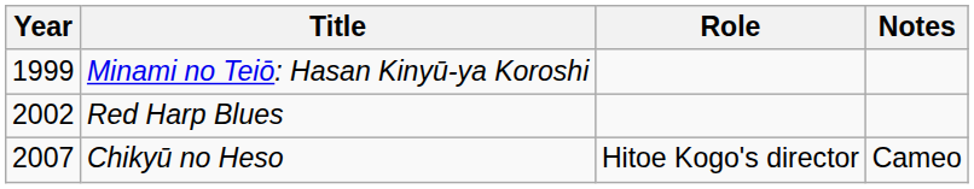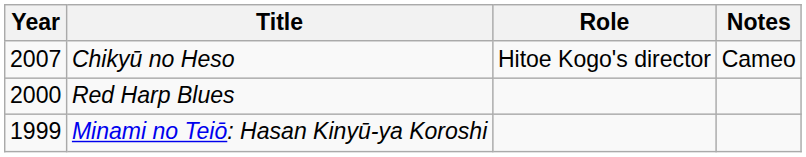rows swapped: Minami no Teiō: Hasan Kinyū-ya Koroshi <-> Chikyū no Heso
Red Harp Blues | Year: 2002 -> 2000
